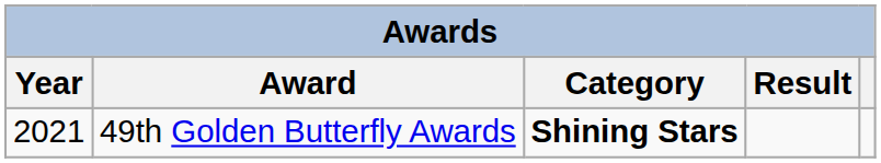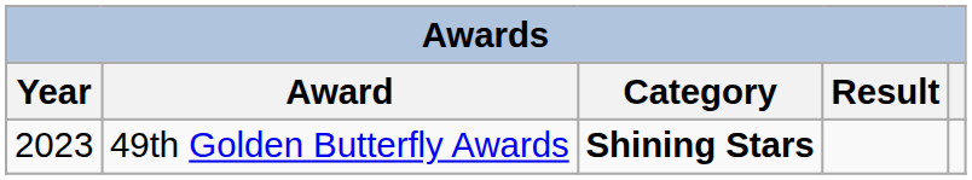49th Golden Butterfly Awards | Year: 2021 -> 2023
